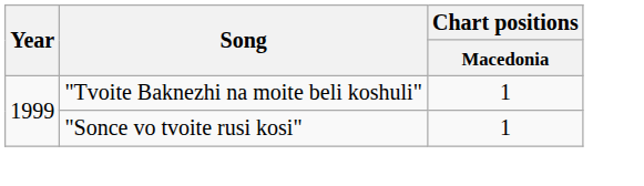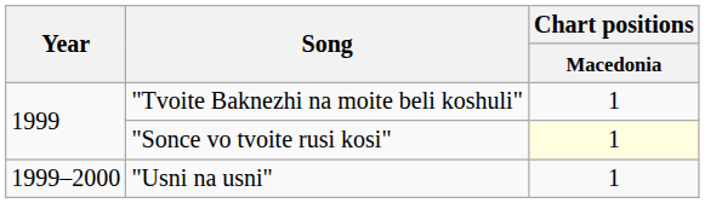"Sonce vo tvoite rusi kosi" | Chart positions / Macedonia: no background -> lightyellow background
+ row: 1999–2000 | "Usni na usni" | 1
